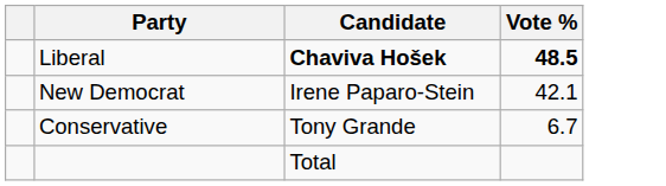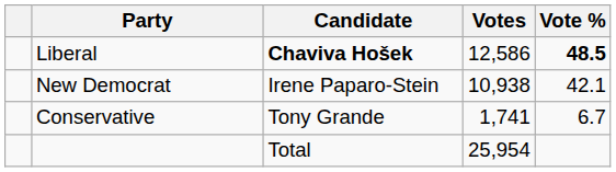+ column: Votes | 12,586 | 10,938 | 1,741 | 25,954
